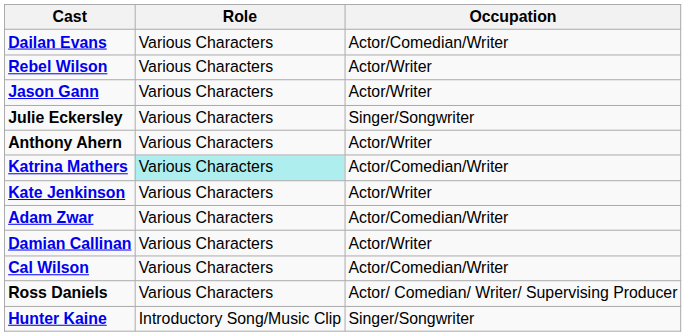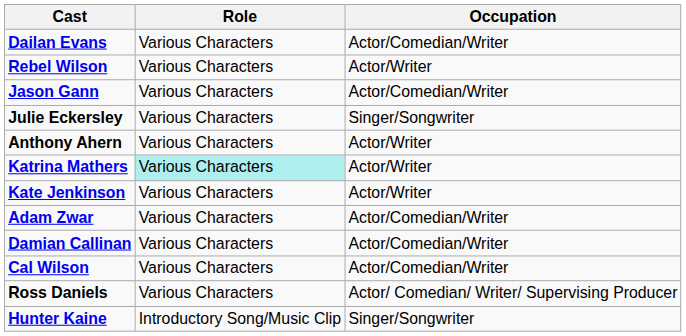Jason Gann | Occupation: Actor/Writer -> Actor/Comedian/Writer
Katrina Mathers | Occupation: Actor/Comedian/Writer -> Actor/Writer
Damian Callinan | Occupation: Actor/Writer -> Actor/Comedian/Writer
